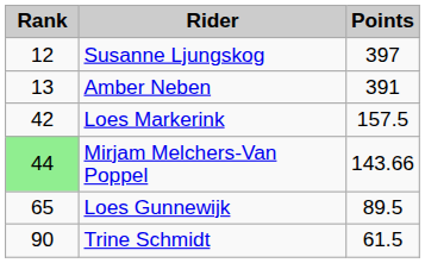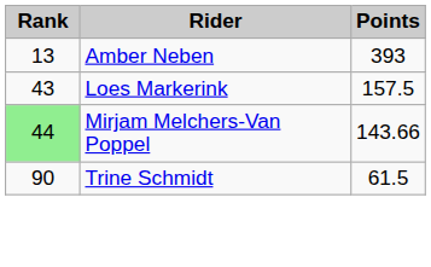- row: 12 | Susanne Ljungskog | 397
Amber Neben | Points: 391 -> 393
Loes Markerink | Rank: 42 -> 43
- row: 65 | Loes Gunnewijk | 89.5
